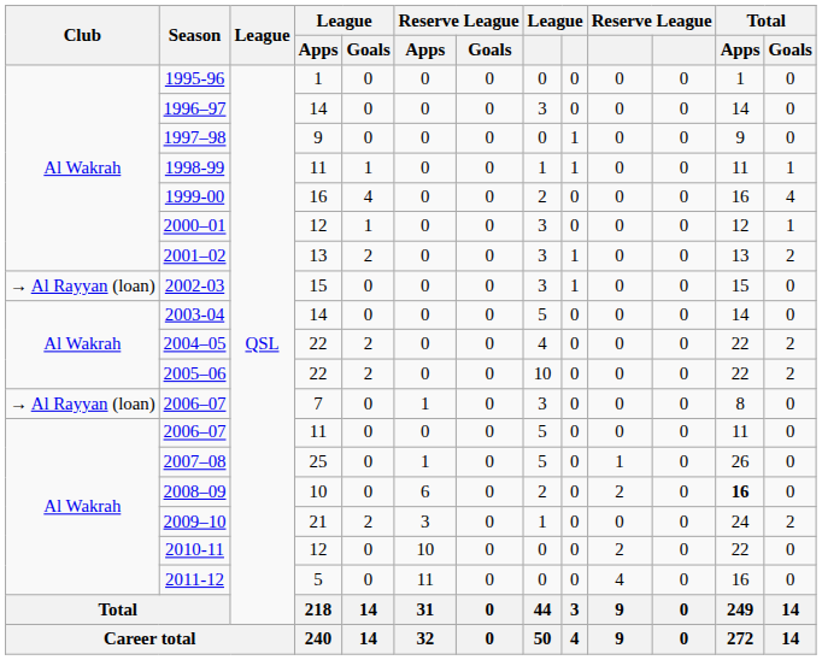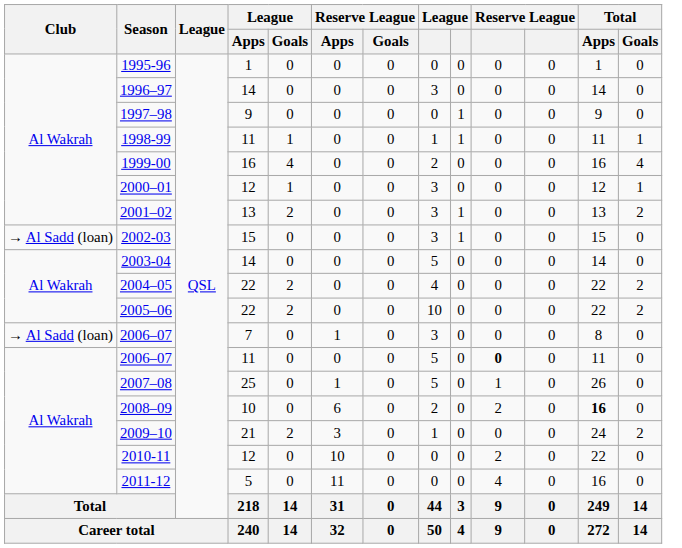2002-03 | Club: → Al Rayyan (loan) -> → Al Sadd (loan)
2006–07 / 7 | Club: → Al Rayyan (loan) -> → Al Sadd (loan)
2006–07 / 11 | column 10: normal -> bold
